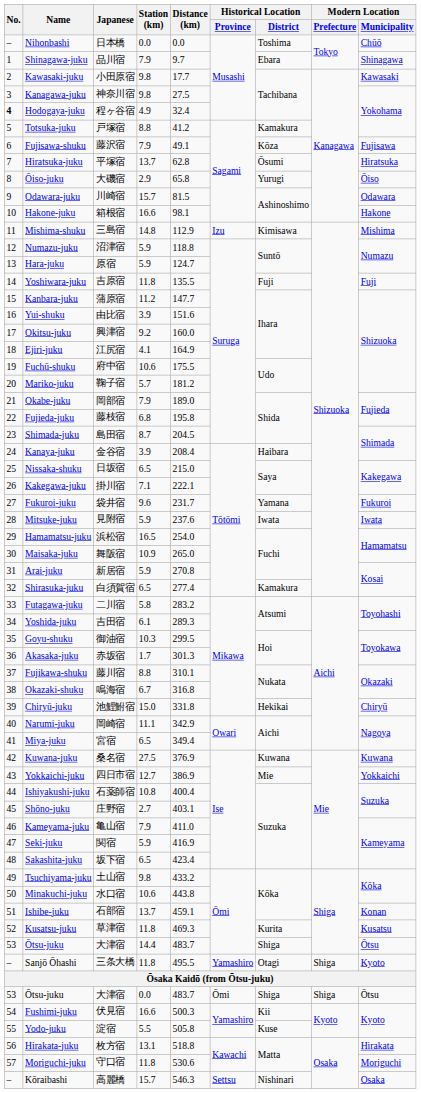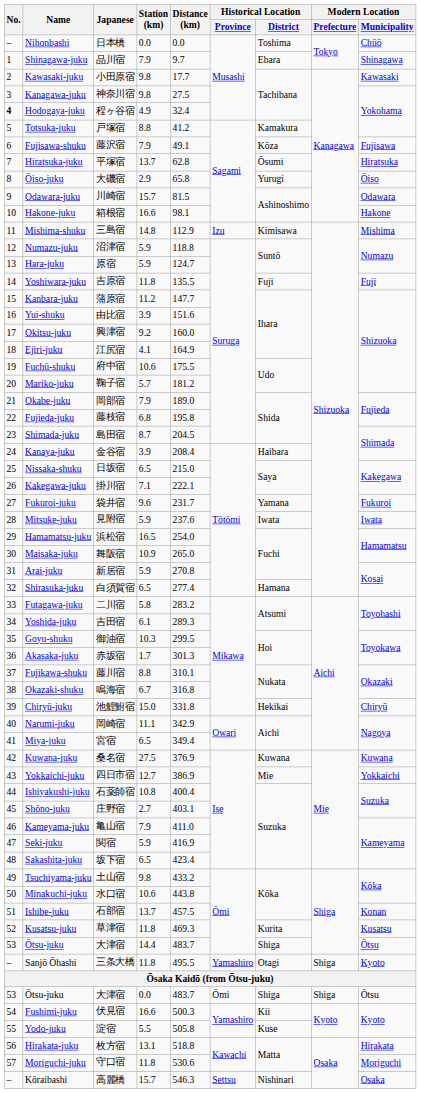Shirasuka-juku | Historical Location / District: Kamakura -> Hamana
Ishibe-juku | Distance (km): 459.1 -> 457.5
